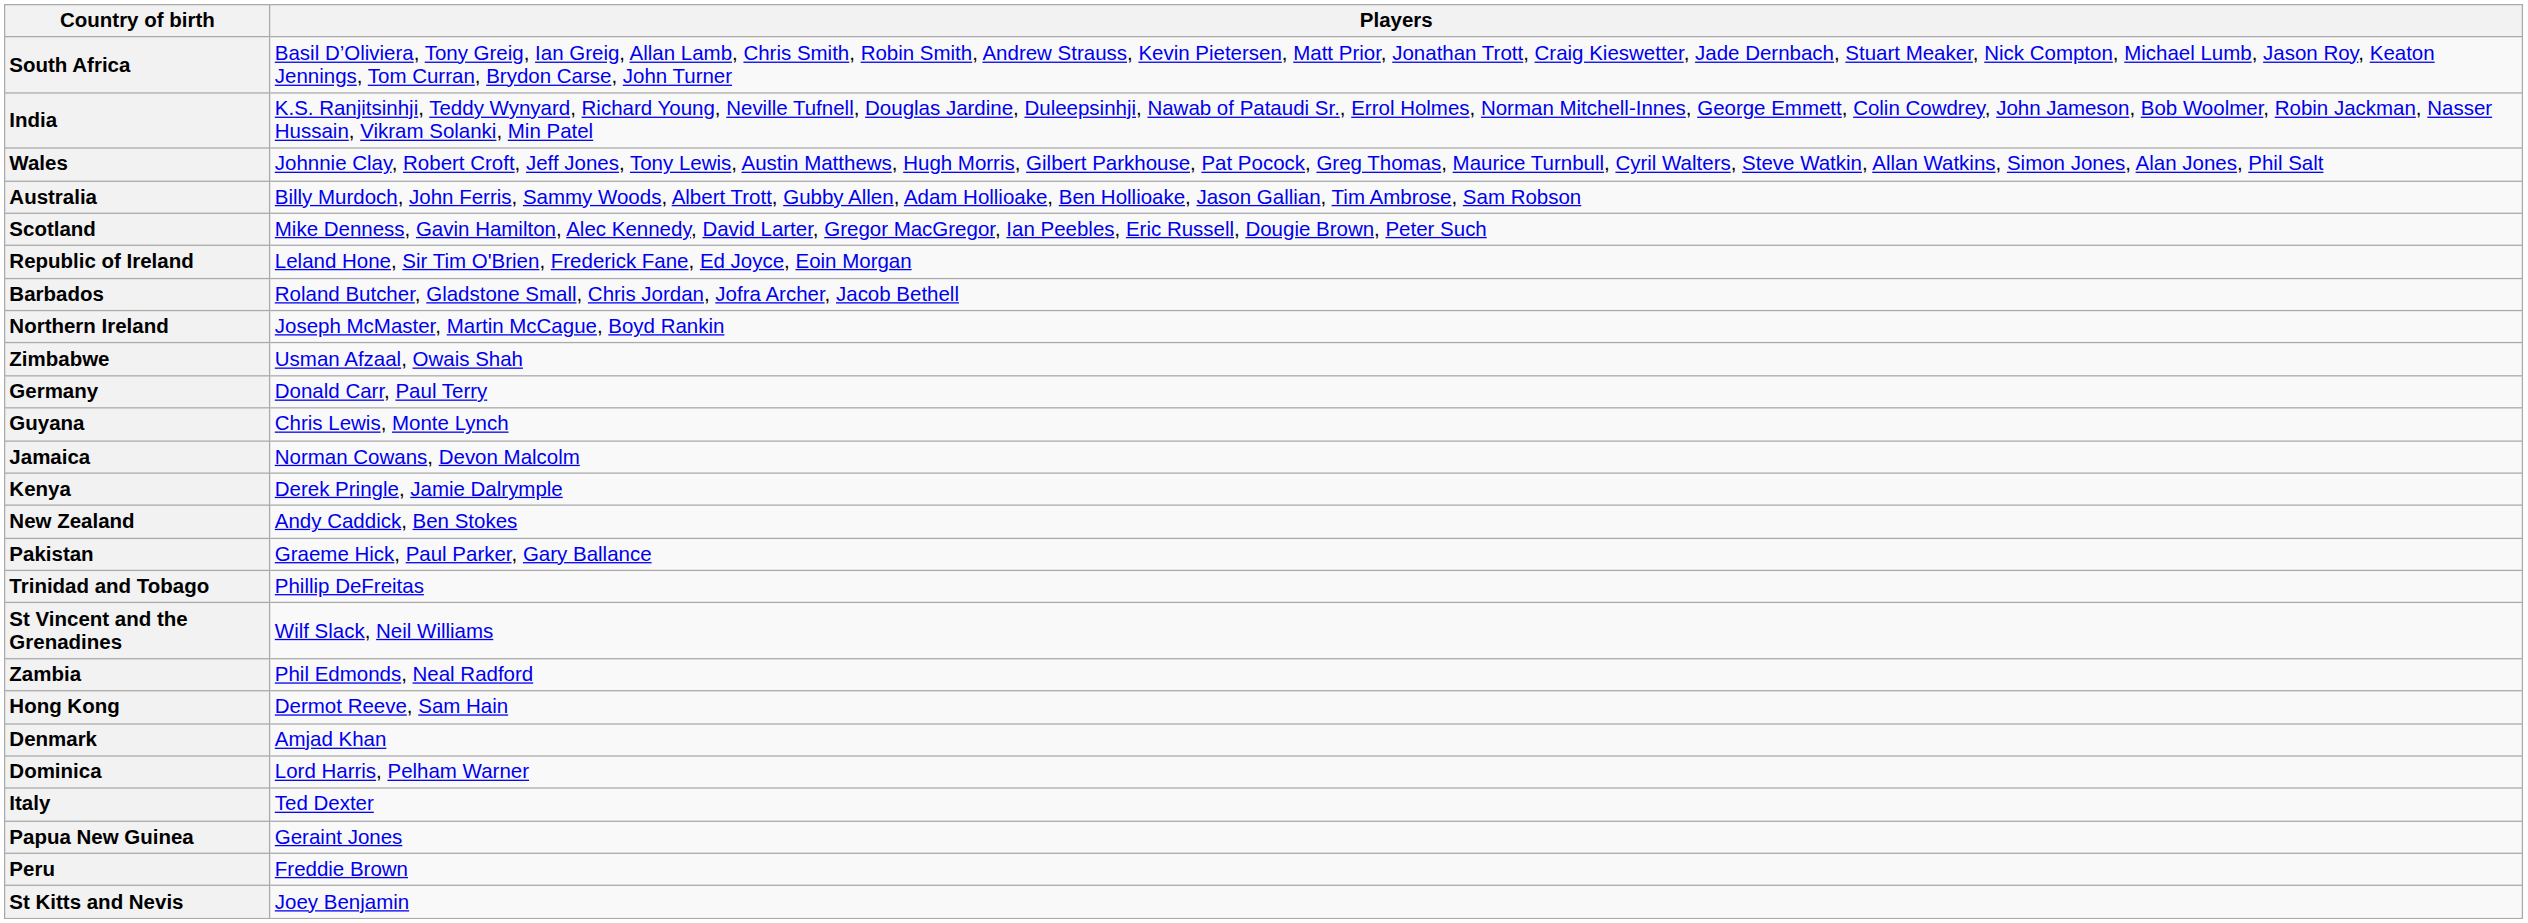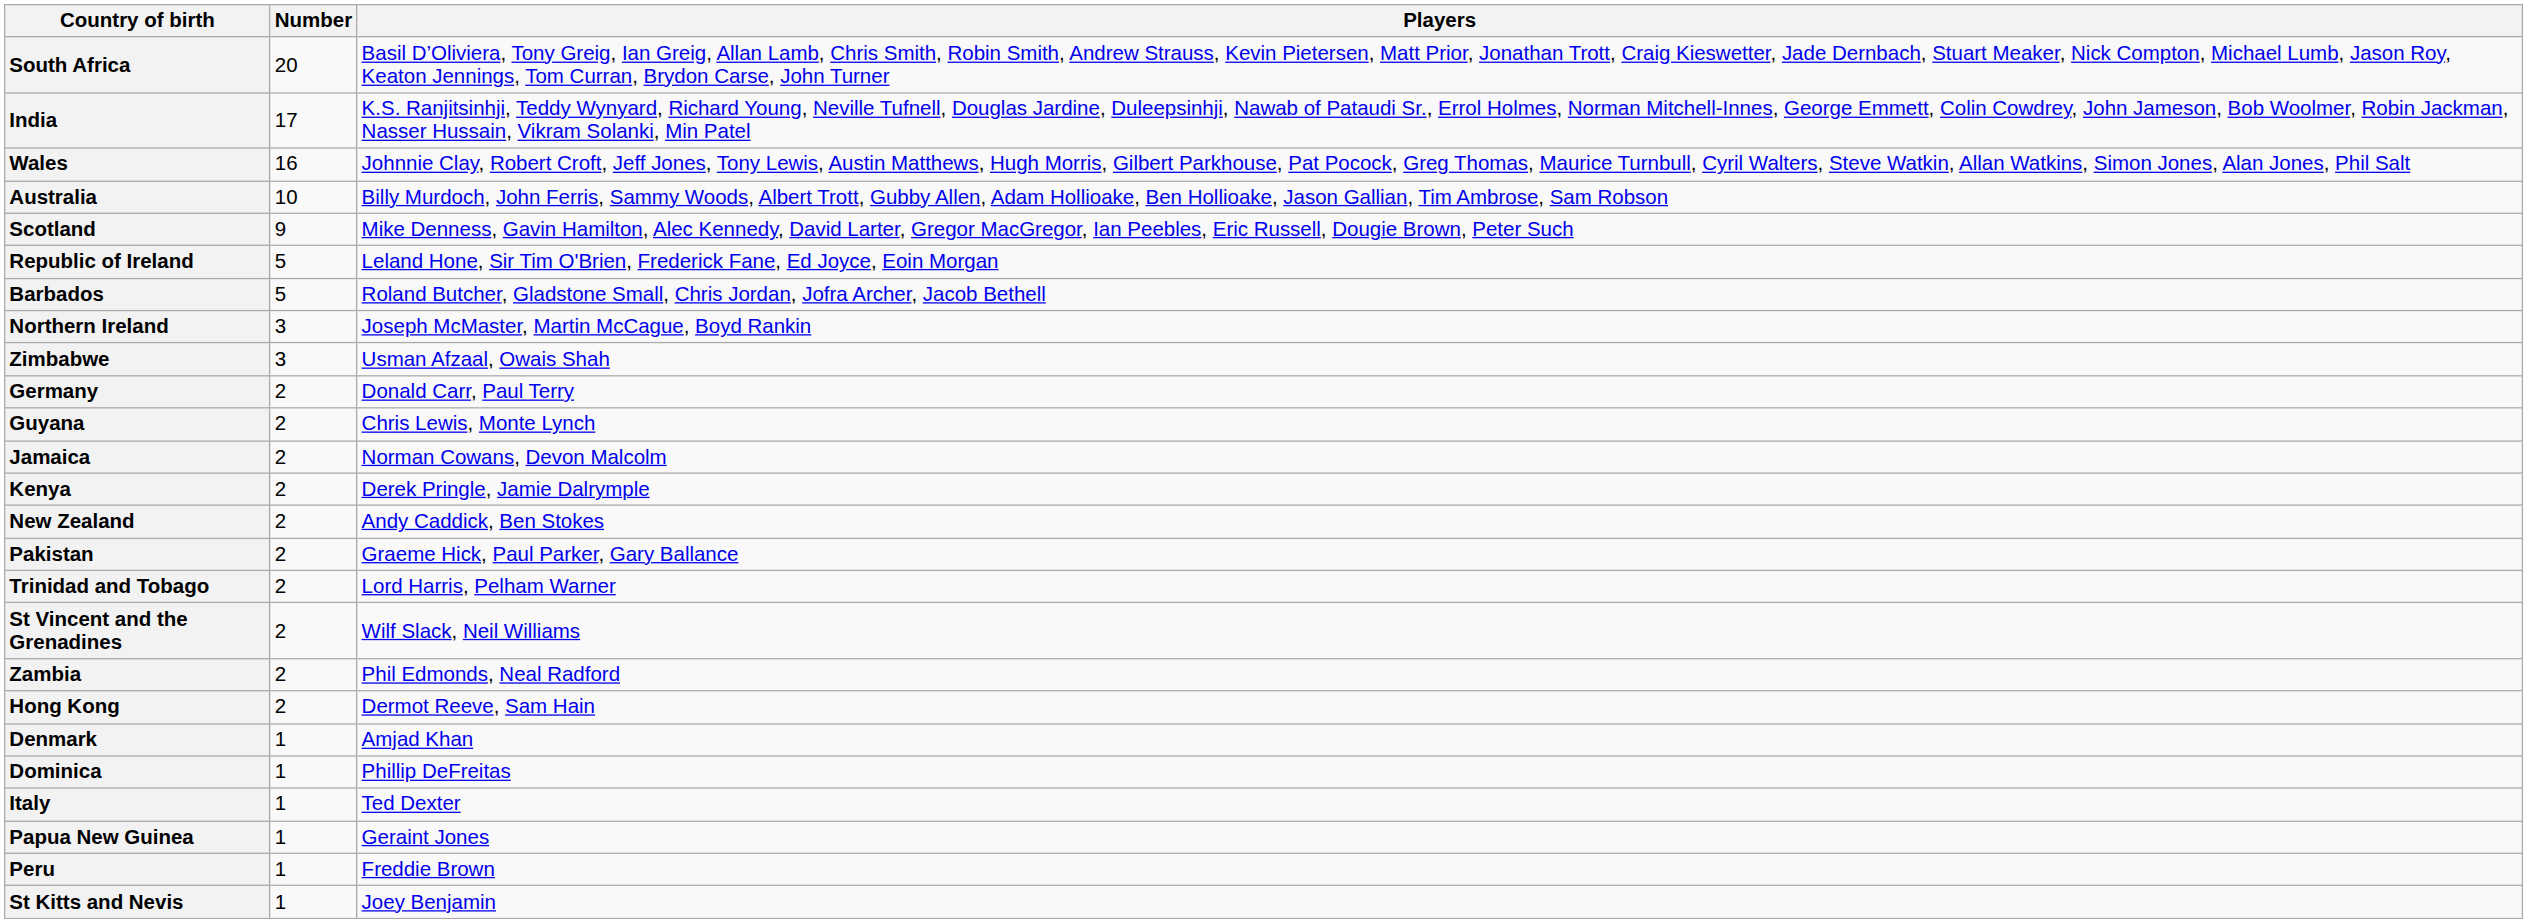+ column: Number | 20 | 17 | 16 | 10 | 9 | 5 | 5 | 3 | 3 | 2 | 2 | 2 | 2 | 2 | 2 | 2 | 2 | 2 | 2 | 1 | 1 | 1 | 1 | 1 | 1
Trinidad and Tobago | Players: Phillip DeFreitas -> Lord Harris, Pelham Warner
Dominica | Players: Lord Harris, Pelham Warner -> Phillip DeFreitas
